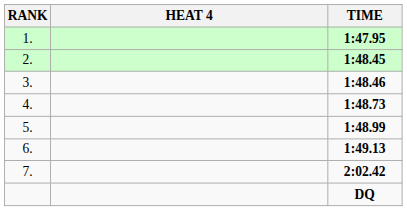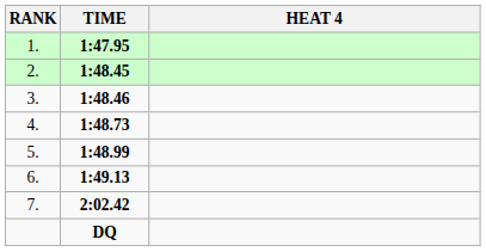columns swapped: HEAT 4 <-> TIME
